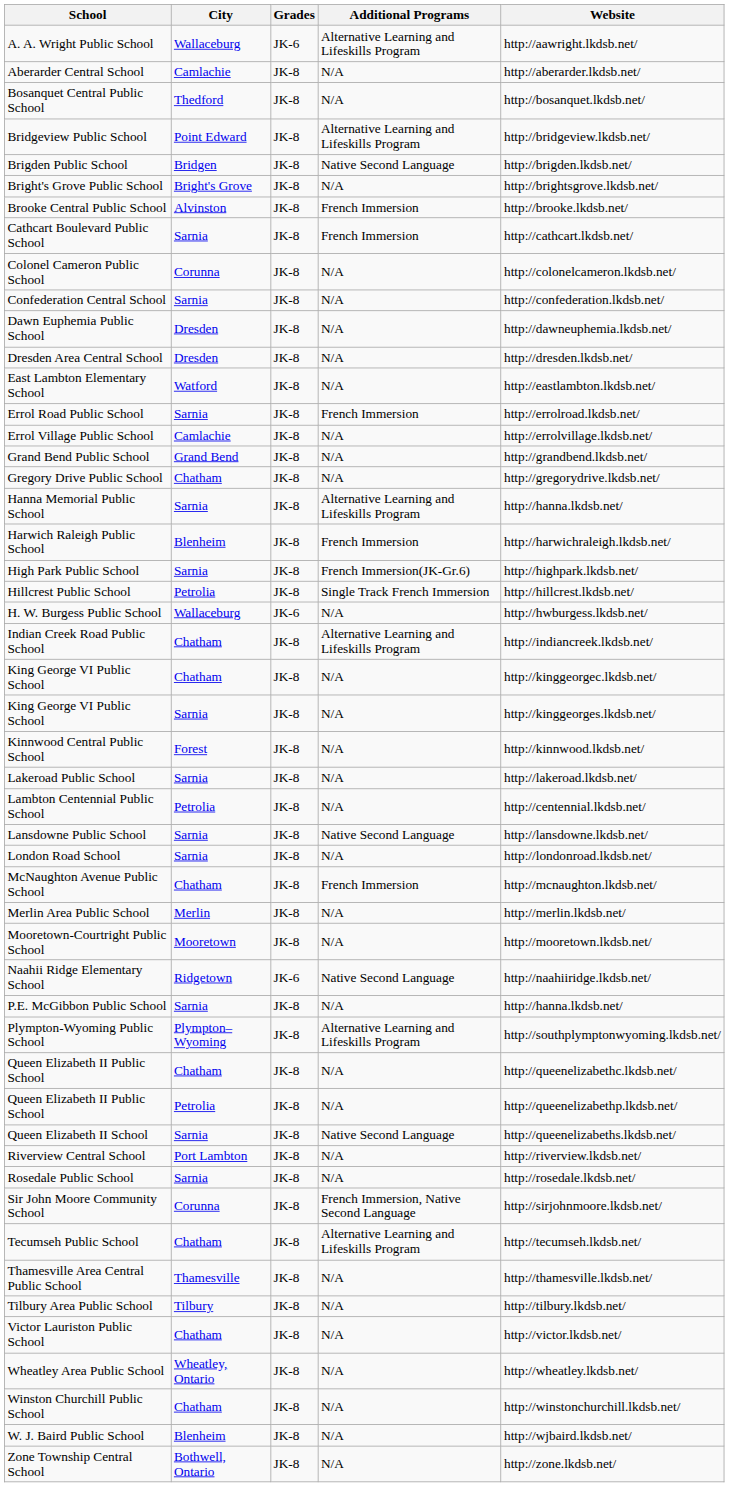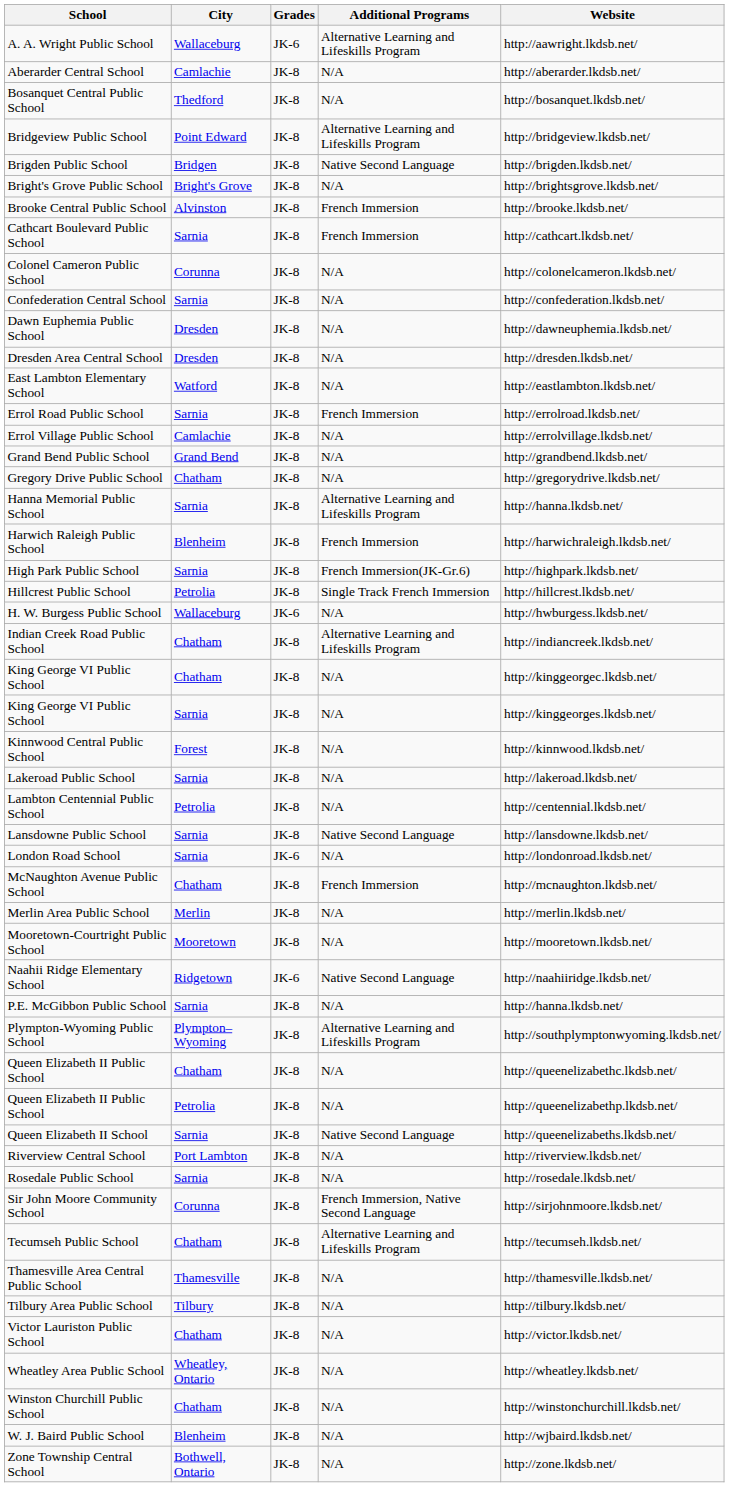London Road School | Grades: JK-8 -> JK-6
